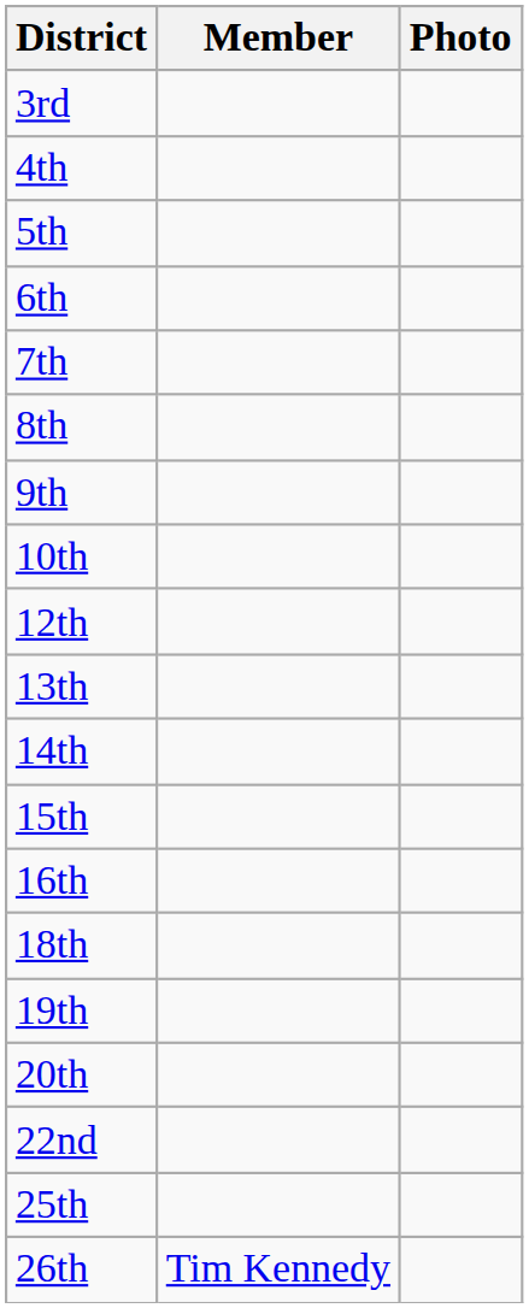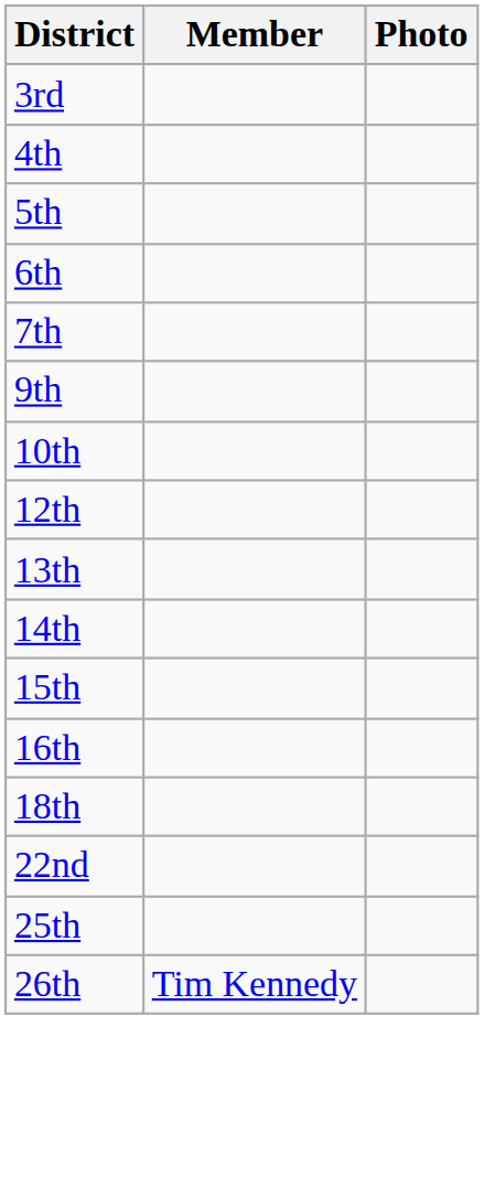- row: 8th
- row: 19th
- row: 20th
